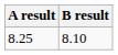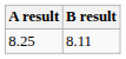8.25 | B result: 8.10 -> 8.11
